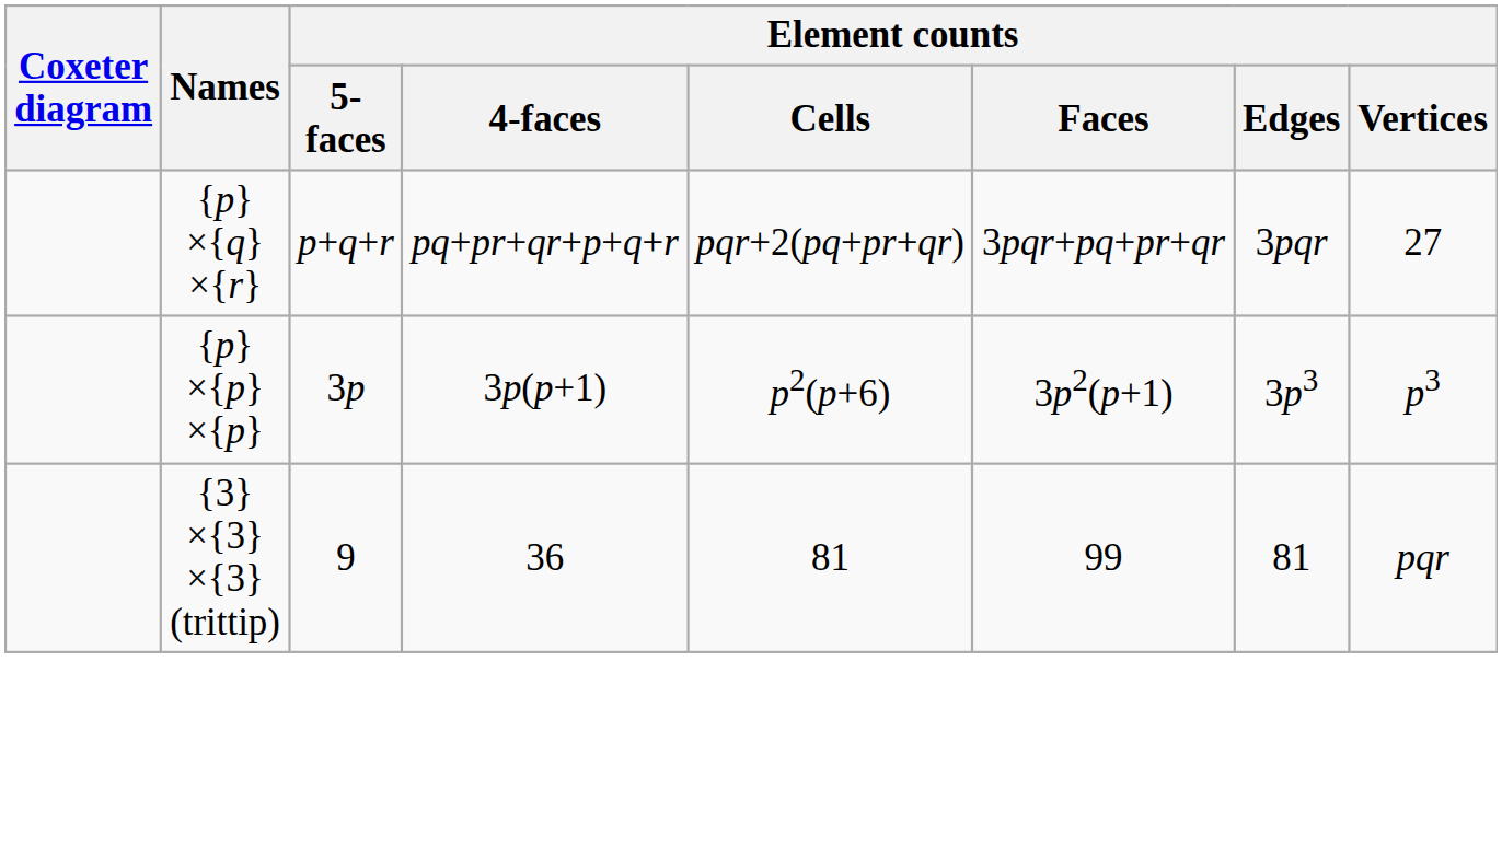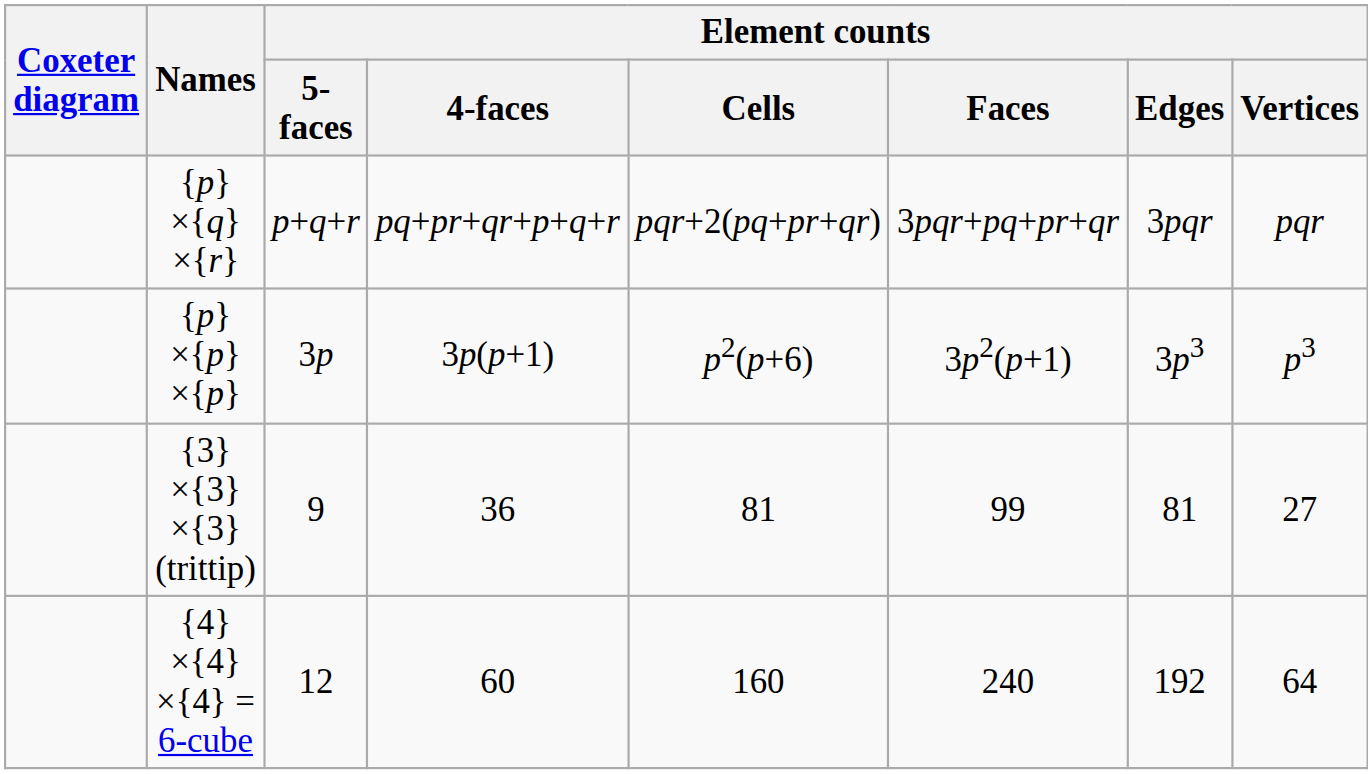{p}×{q}×{r} | Element counts / Vertices: 27 -> pqr
{3}×{3}×{3} (trittip) | Element counts / Vertices: pqr -> 27
+ row: {4}×{4}×{4} = 6-cube | 12 | 60 | 160 | 240 | 192 | 64
